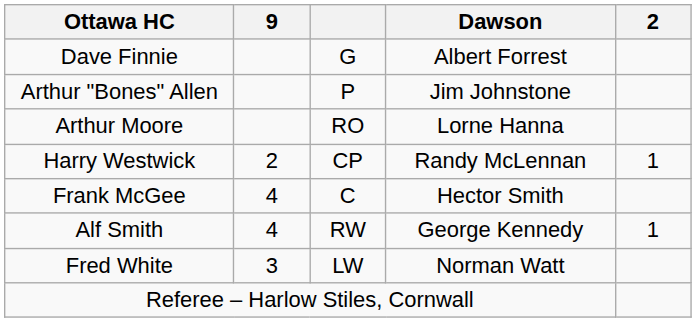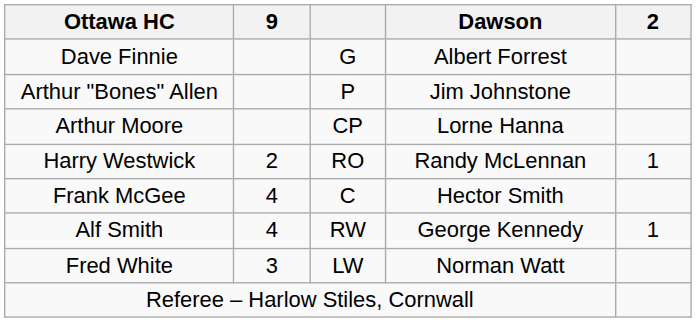Arthur Moore | column 3: RO -> CP
Harry Westwick | column 3: CP -> RO
